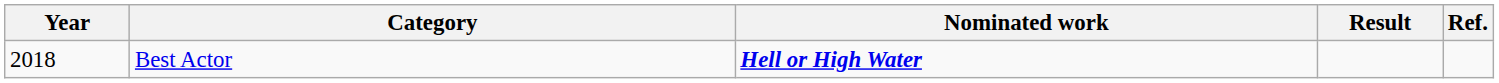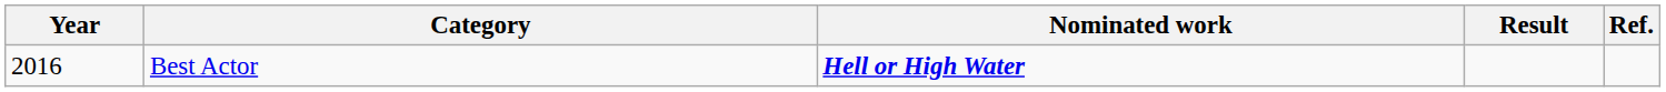Best Actor | Year: 2018 -> 2016
